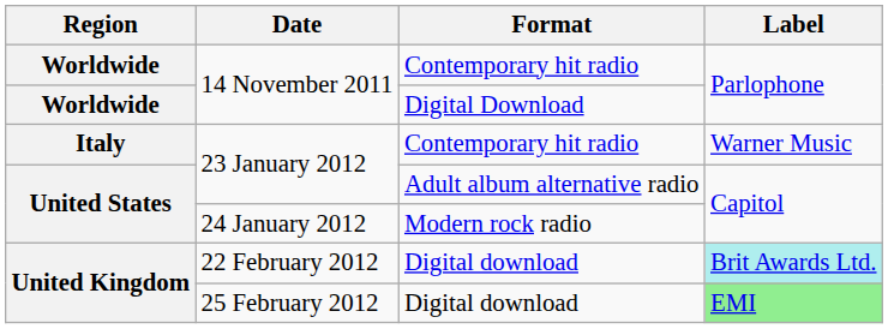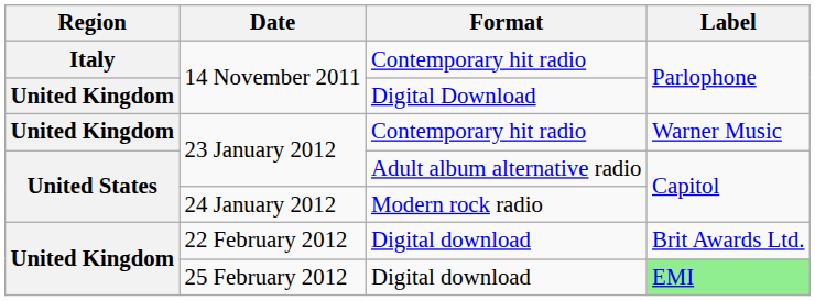14 November 2011 / Contemporary hit radio | Region: Worldwide -> Italy
14 November 2011 / Digital Download | Region: Worldwide -> United Kingdom
23 January 2012 / Contemporary hit radio | Region: Italy -> United Kingdom
22 February 2012 | Label: paleturquoise background -> no background
